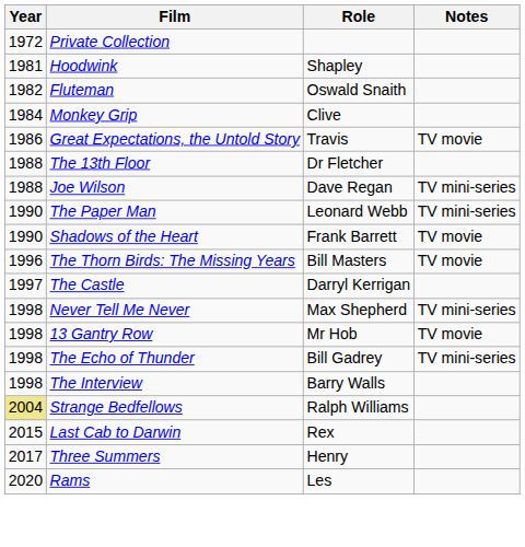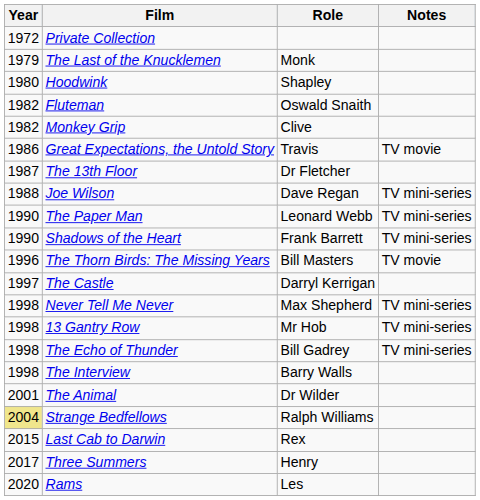+ row: 1979 | The Last of the Knucklemen | Monk
Hoodwink | Year: 1981 -> 1980
Monkey Grip | Year: 1984 -> 1982
The 13th Floor | Year: 1988 -> 1987
Shadows of the Heart | Notes: TV movie -> TV mini-series
13 Gantry Row | Notes: TV movie -> TV mini-series
+ row: 2001 | The Animal | Dr Wilder
